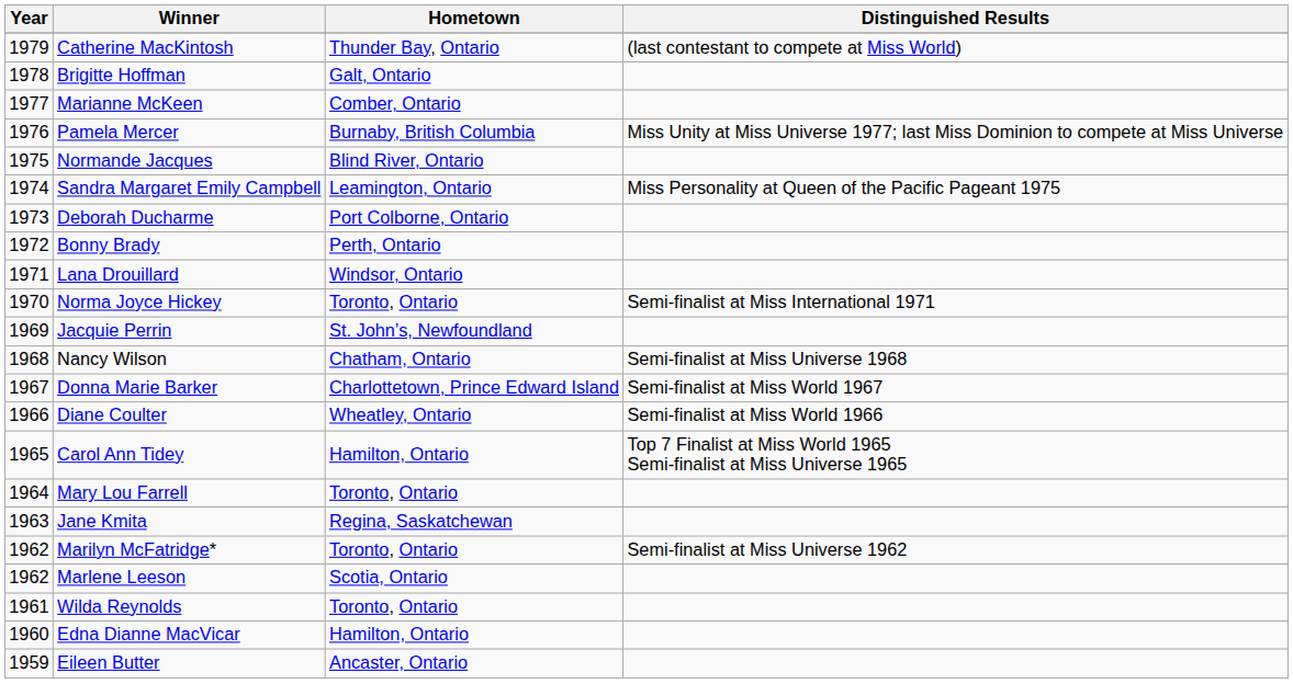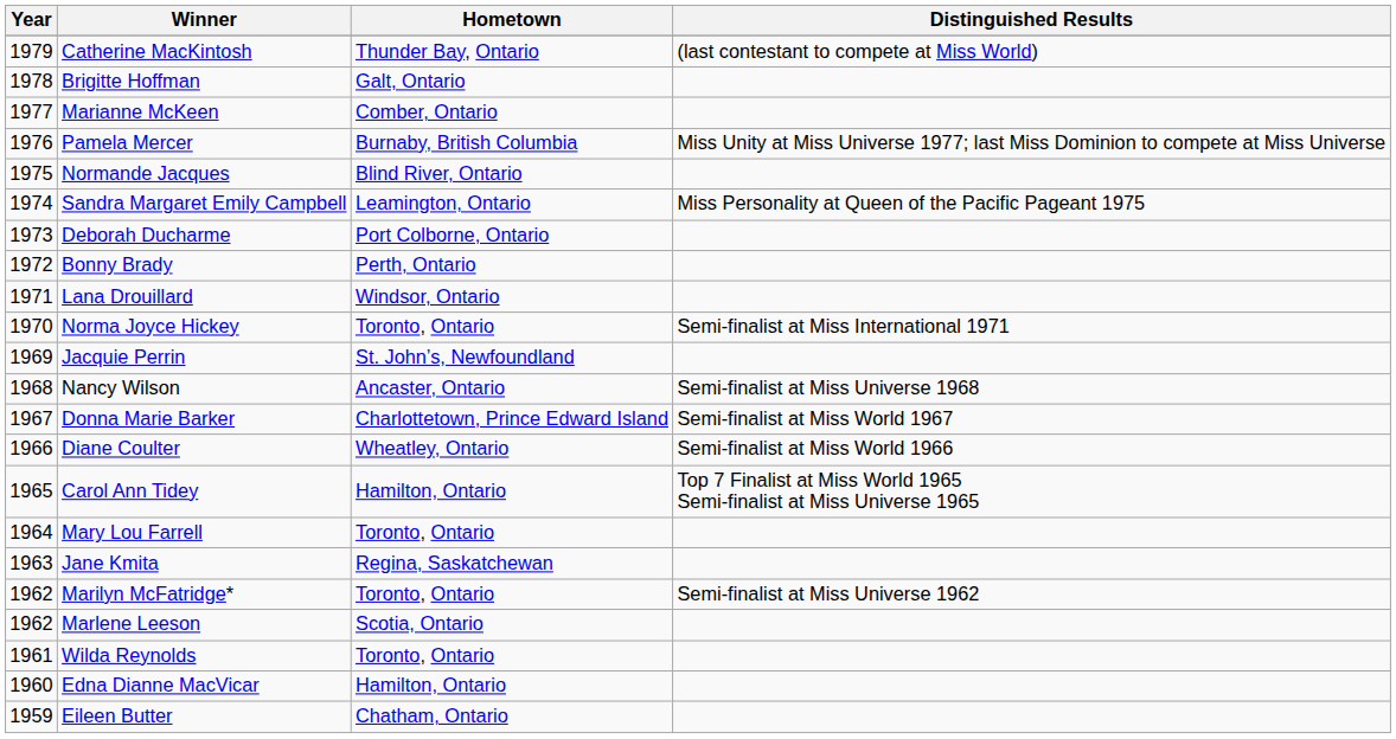Nancy Wilson | Hometown: Chatham, Ontario -> Ancaster, Ontario
Eileen Butter | Hometown: Ancaster, Ontario -> Chatham, Ontario
